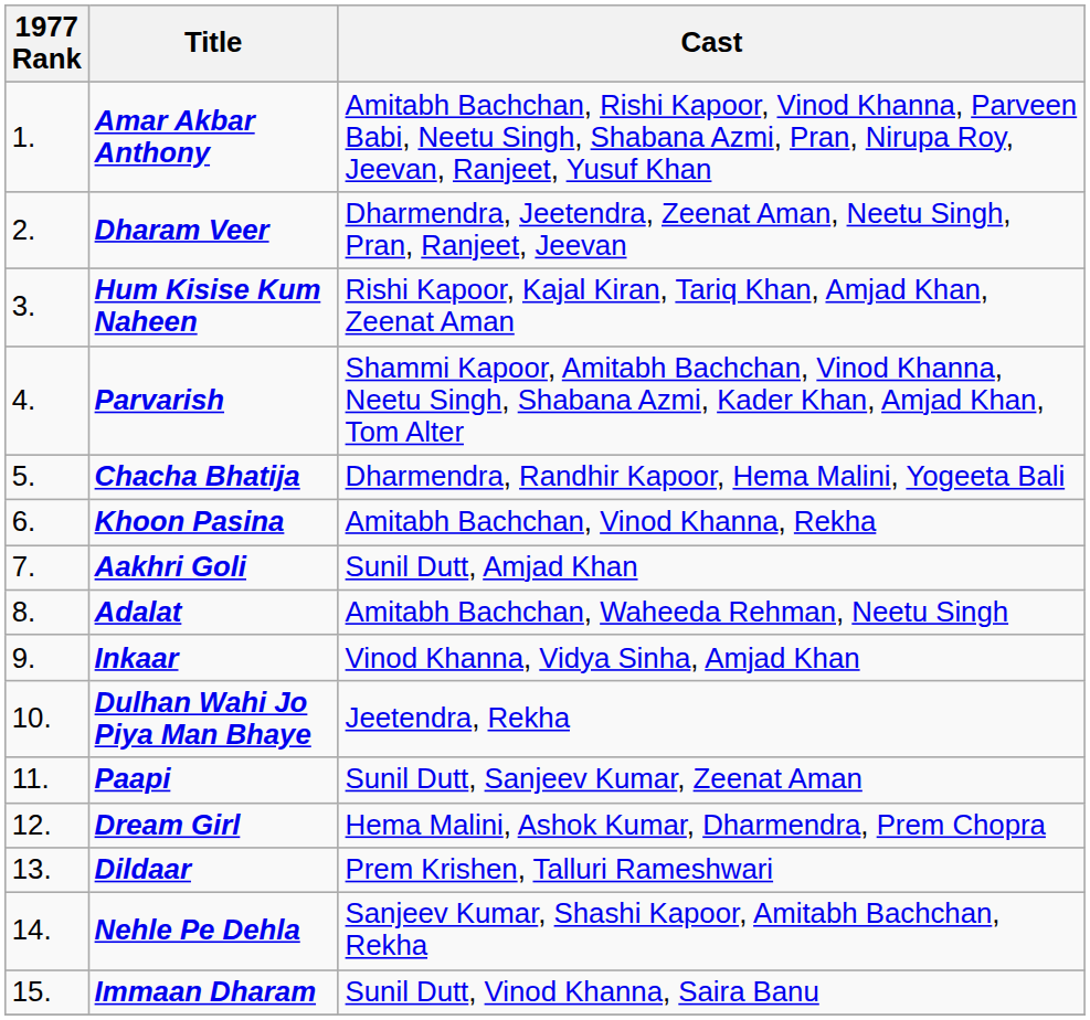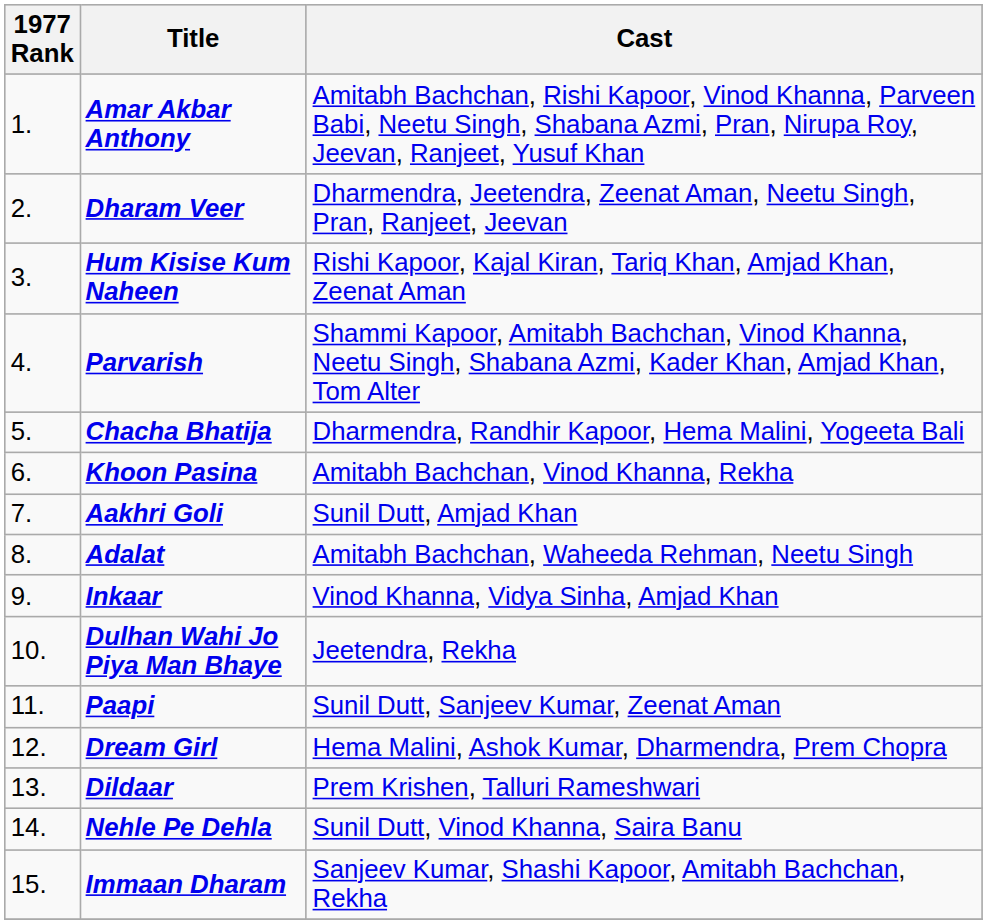Nehle Pe Dehla | Cast: Sanjeev Kumar, Shashi Kapoor, Amitabh Bachchan, Rekha -> Sunil Dutt, Vinod Khanna, Saira Banu
Immaan Dharam | Cast: Sunil Dutt, Vinod Khanna, Saira Banu -> Sanjeev Kumar, Shashi Kapoor, Amitabh Bachchan, Rekha
